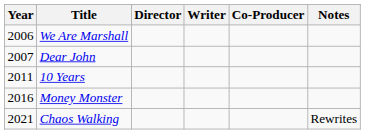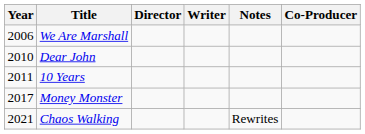columns swapped: Co-Producer <-> Notes
Dear John | Year: 2007 -> 2010
Money Monster | Year: 2016 -> 2017
